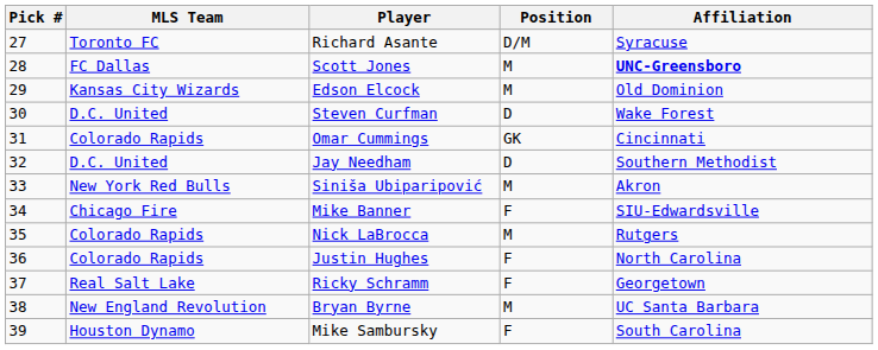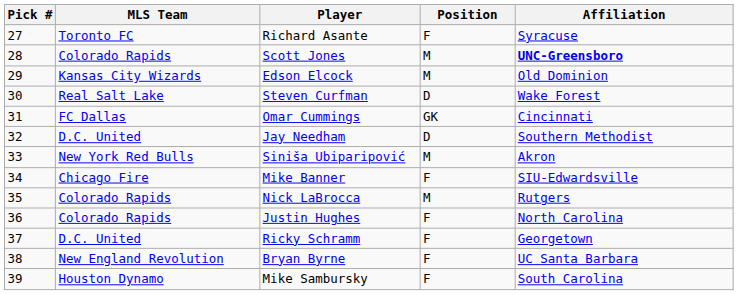Richard Asante | Position: D/M -> F
Scott Jones | MLS Team: FC Dallas -> Colorado Rapids
Steven Curfman | MLS Team: D.C. United -> Real Salt Lake
Omar Cummings | MLS Team: Colorado Rapids -> FC Dallas
Ricky Schramm | MLS Team: Real Salt Lake -> D.C. United
Bryan Byrne | Position: M -> F
